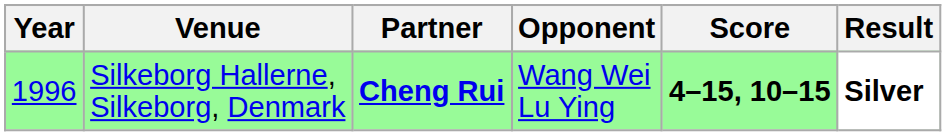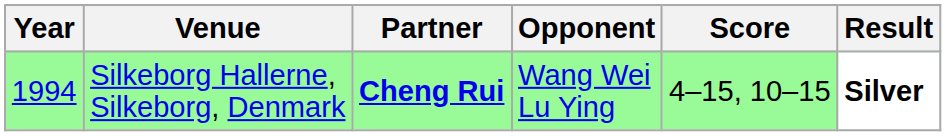Silkeborg Hallerne, Silkeborg, Denmark | Year: 1996 -> 1994
Silkeborg Hallerne, Silkeborg, Denmark | Score: bold -> normal
